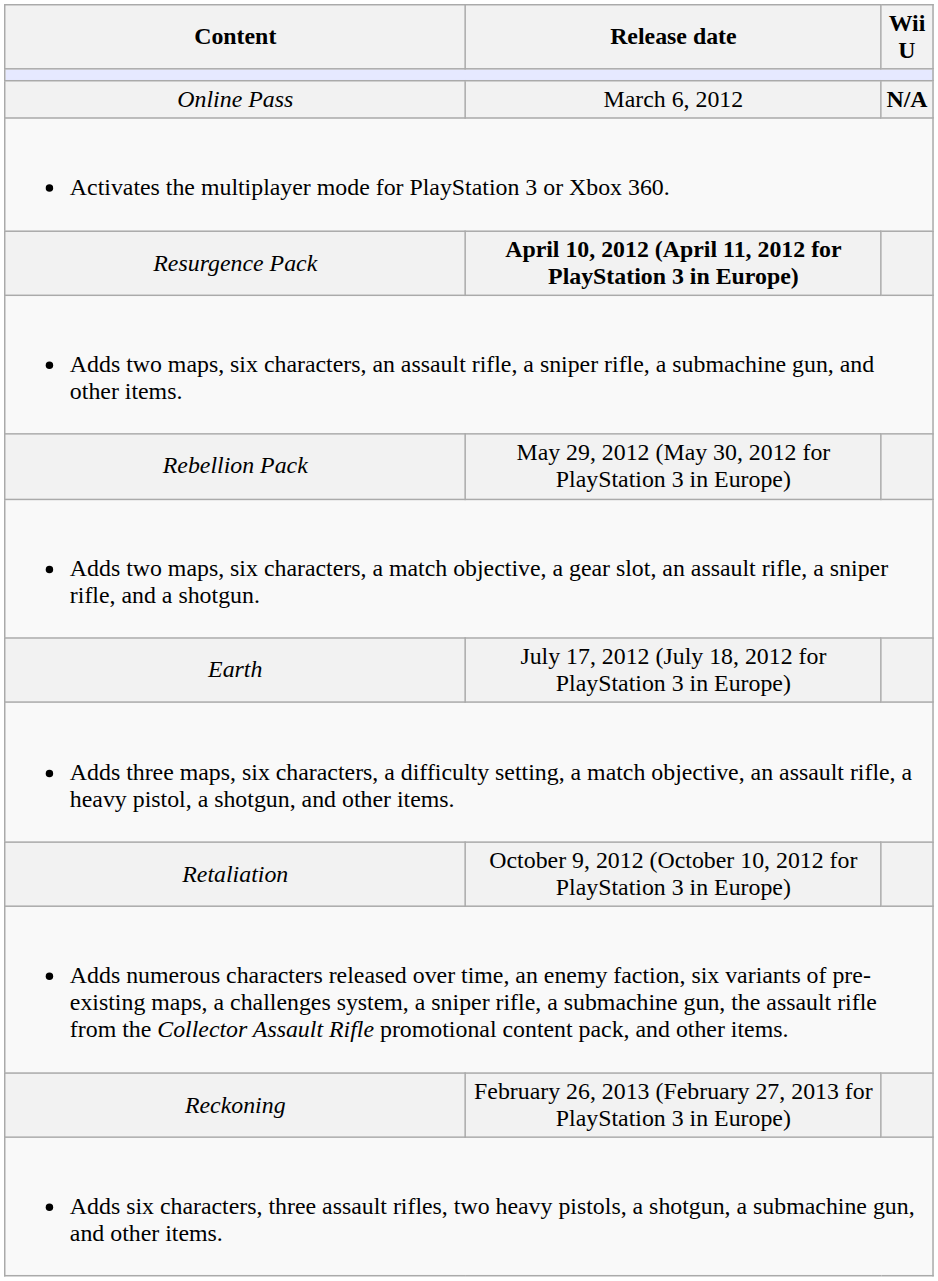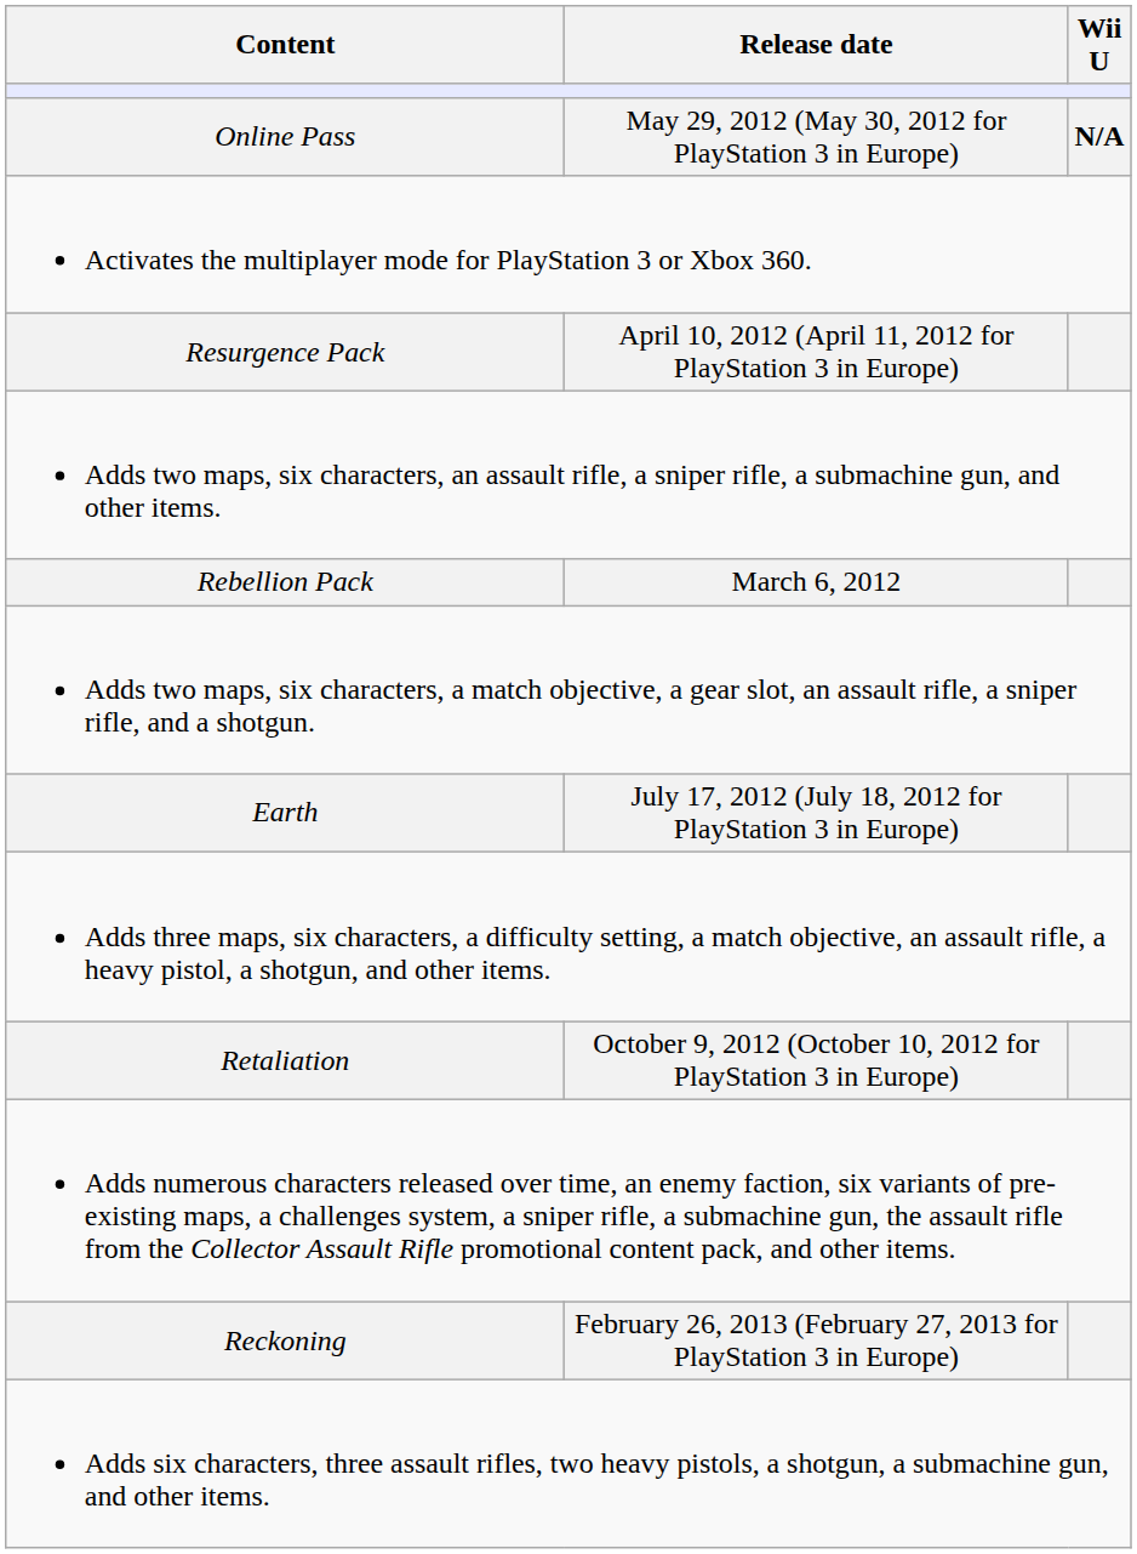Online Pass | Release date: March 6, 2012 -> May 29, 2012 (May 30, 2012 for PlayStation 3 in Europe)
Resurgence Pack | Release date: bold -> normal
Rebellion Pack | Release date: May 29, 2012 (May 30, 2012 for PlayStation 3 in Europe) -> March 6, 2012
